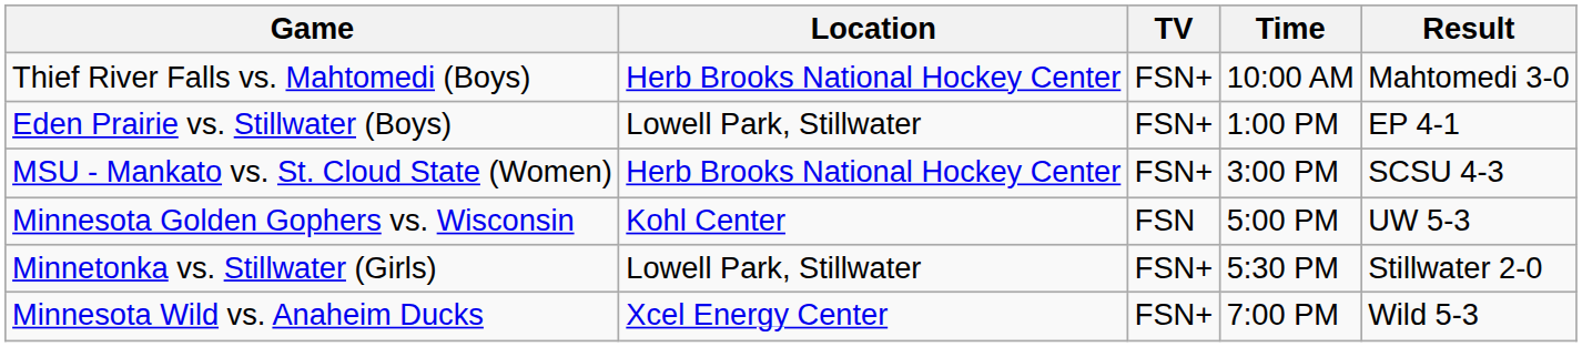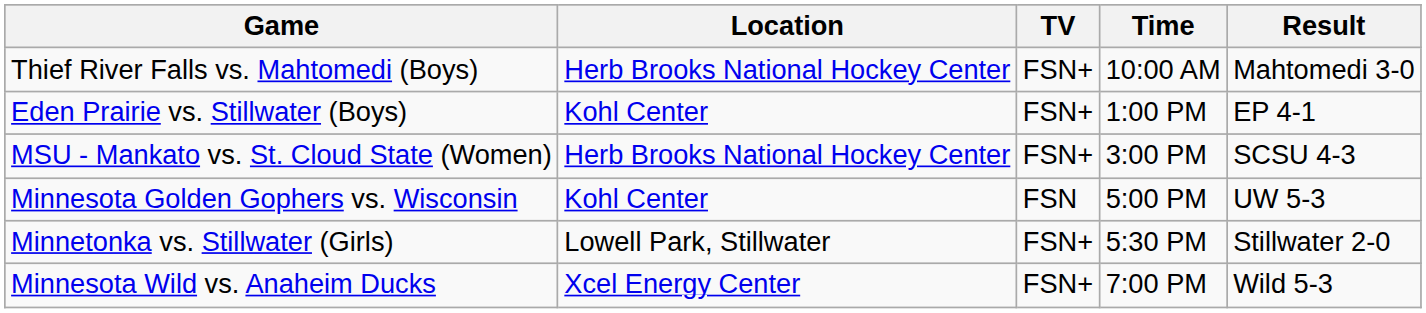Eden Prairie vs. Stillwater (Boys) | Location: Lowell Park, Stillwater -> Kohl Center
